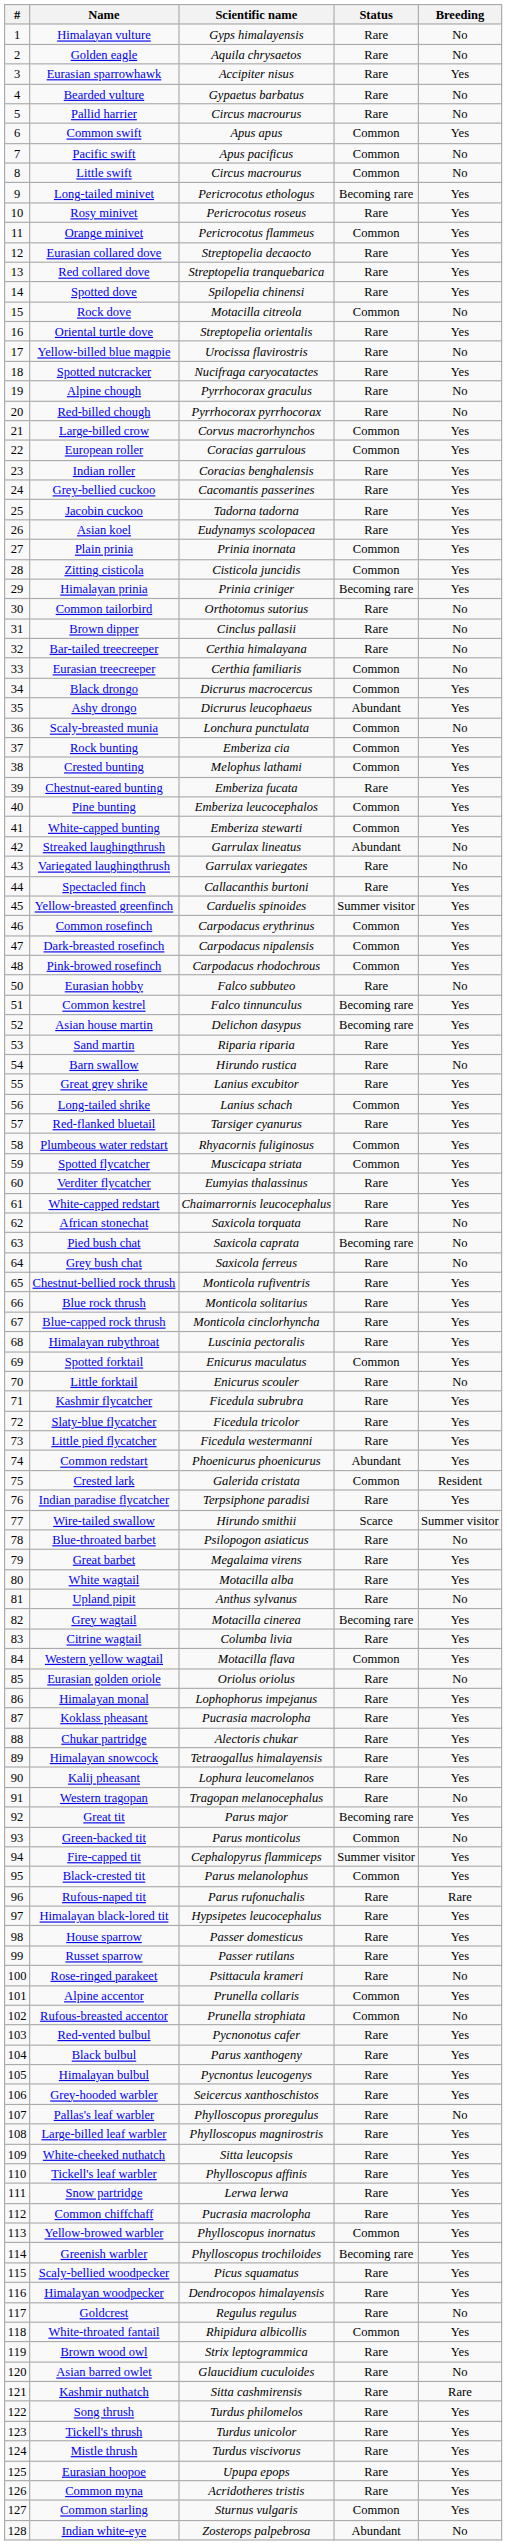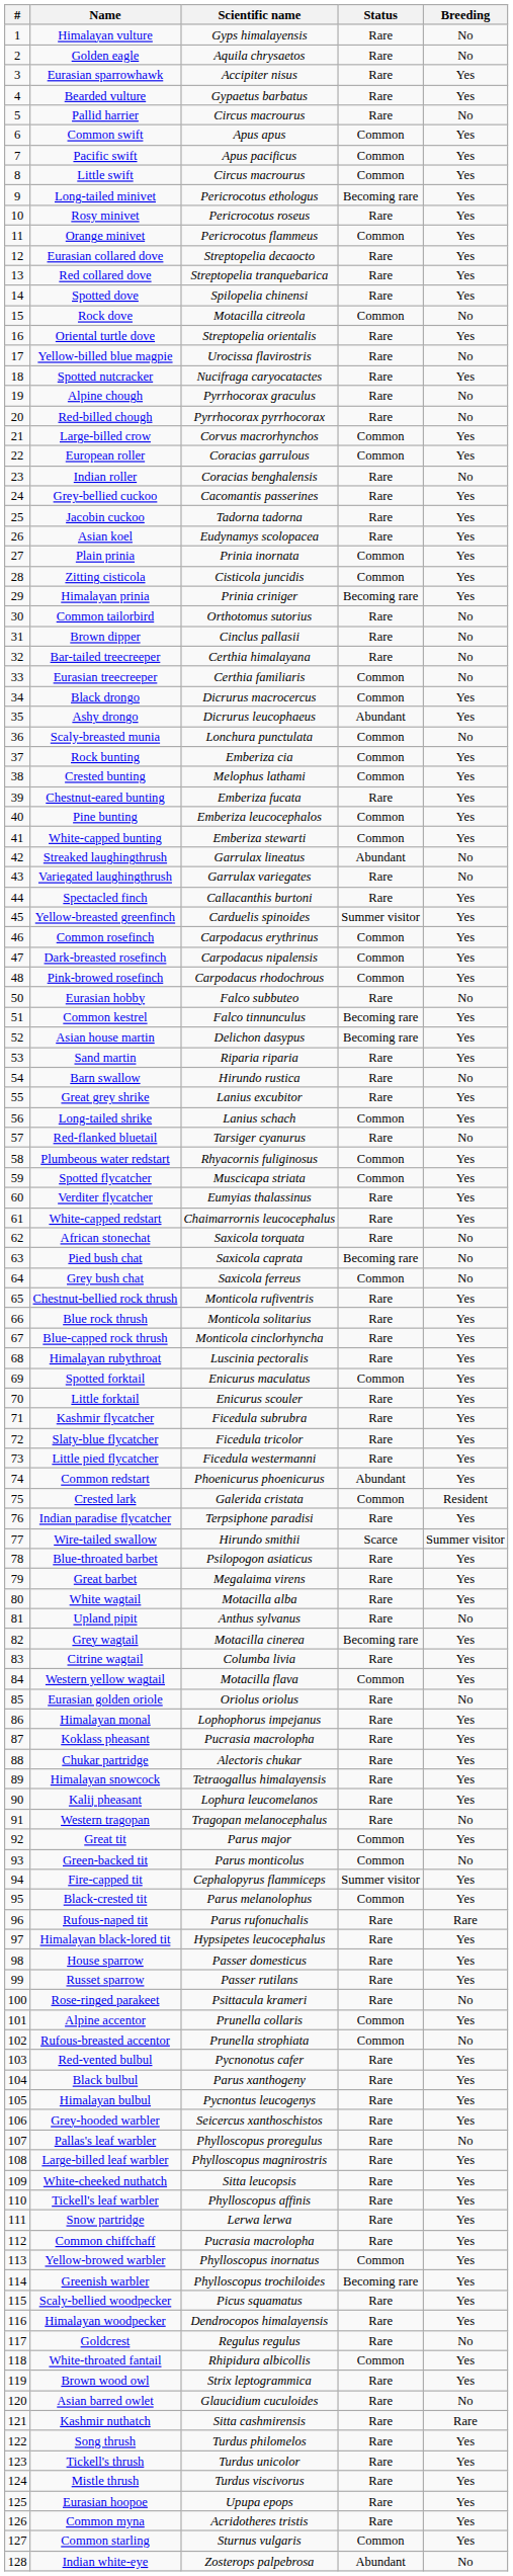Bearded vulture | Breeding: No -> Yes
Pacific swift | Breeding: No -> Yes
Little swift | Breeding: No -> Yes
Indian roller | Breeding: Yes -> No
Red-flanked bluetail | Breeding: Yes -> No
Grey bush chat | Status: Rare -> Common
Little forktail | Breeding: No -> Yes
Blue-throated barbet | Breeding: No -> Yes
Great tit | Status: Becoming rare -> Common
